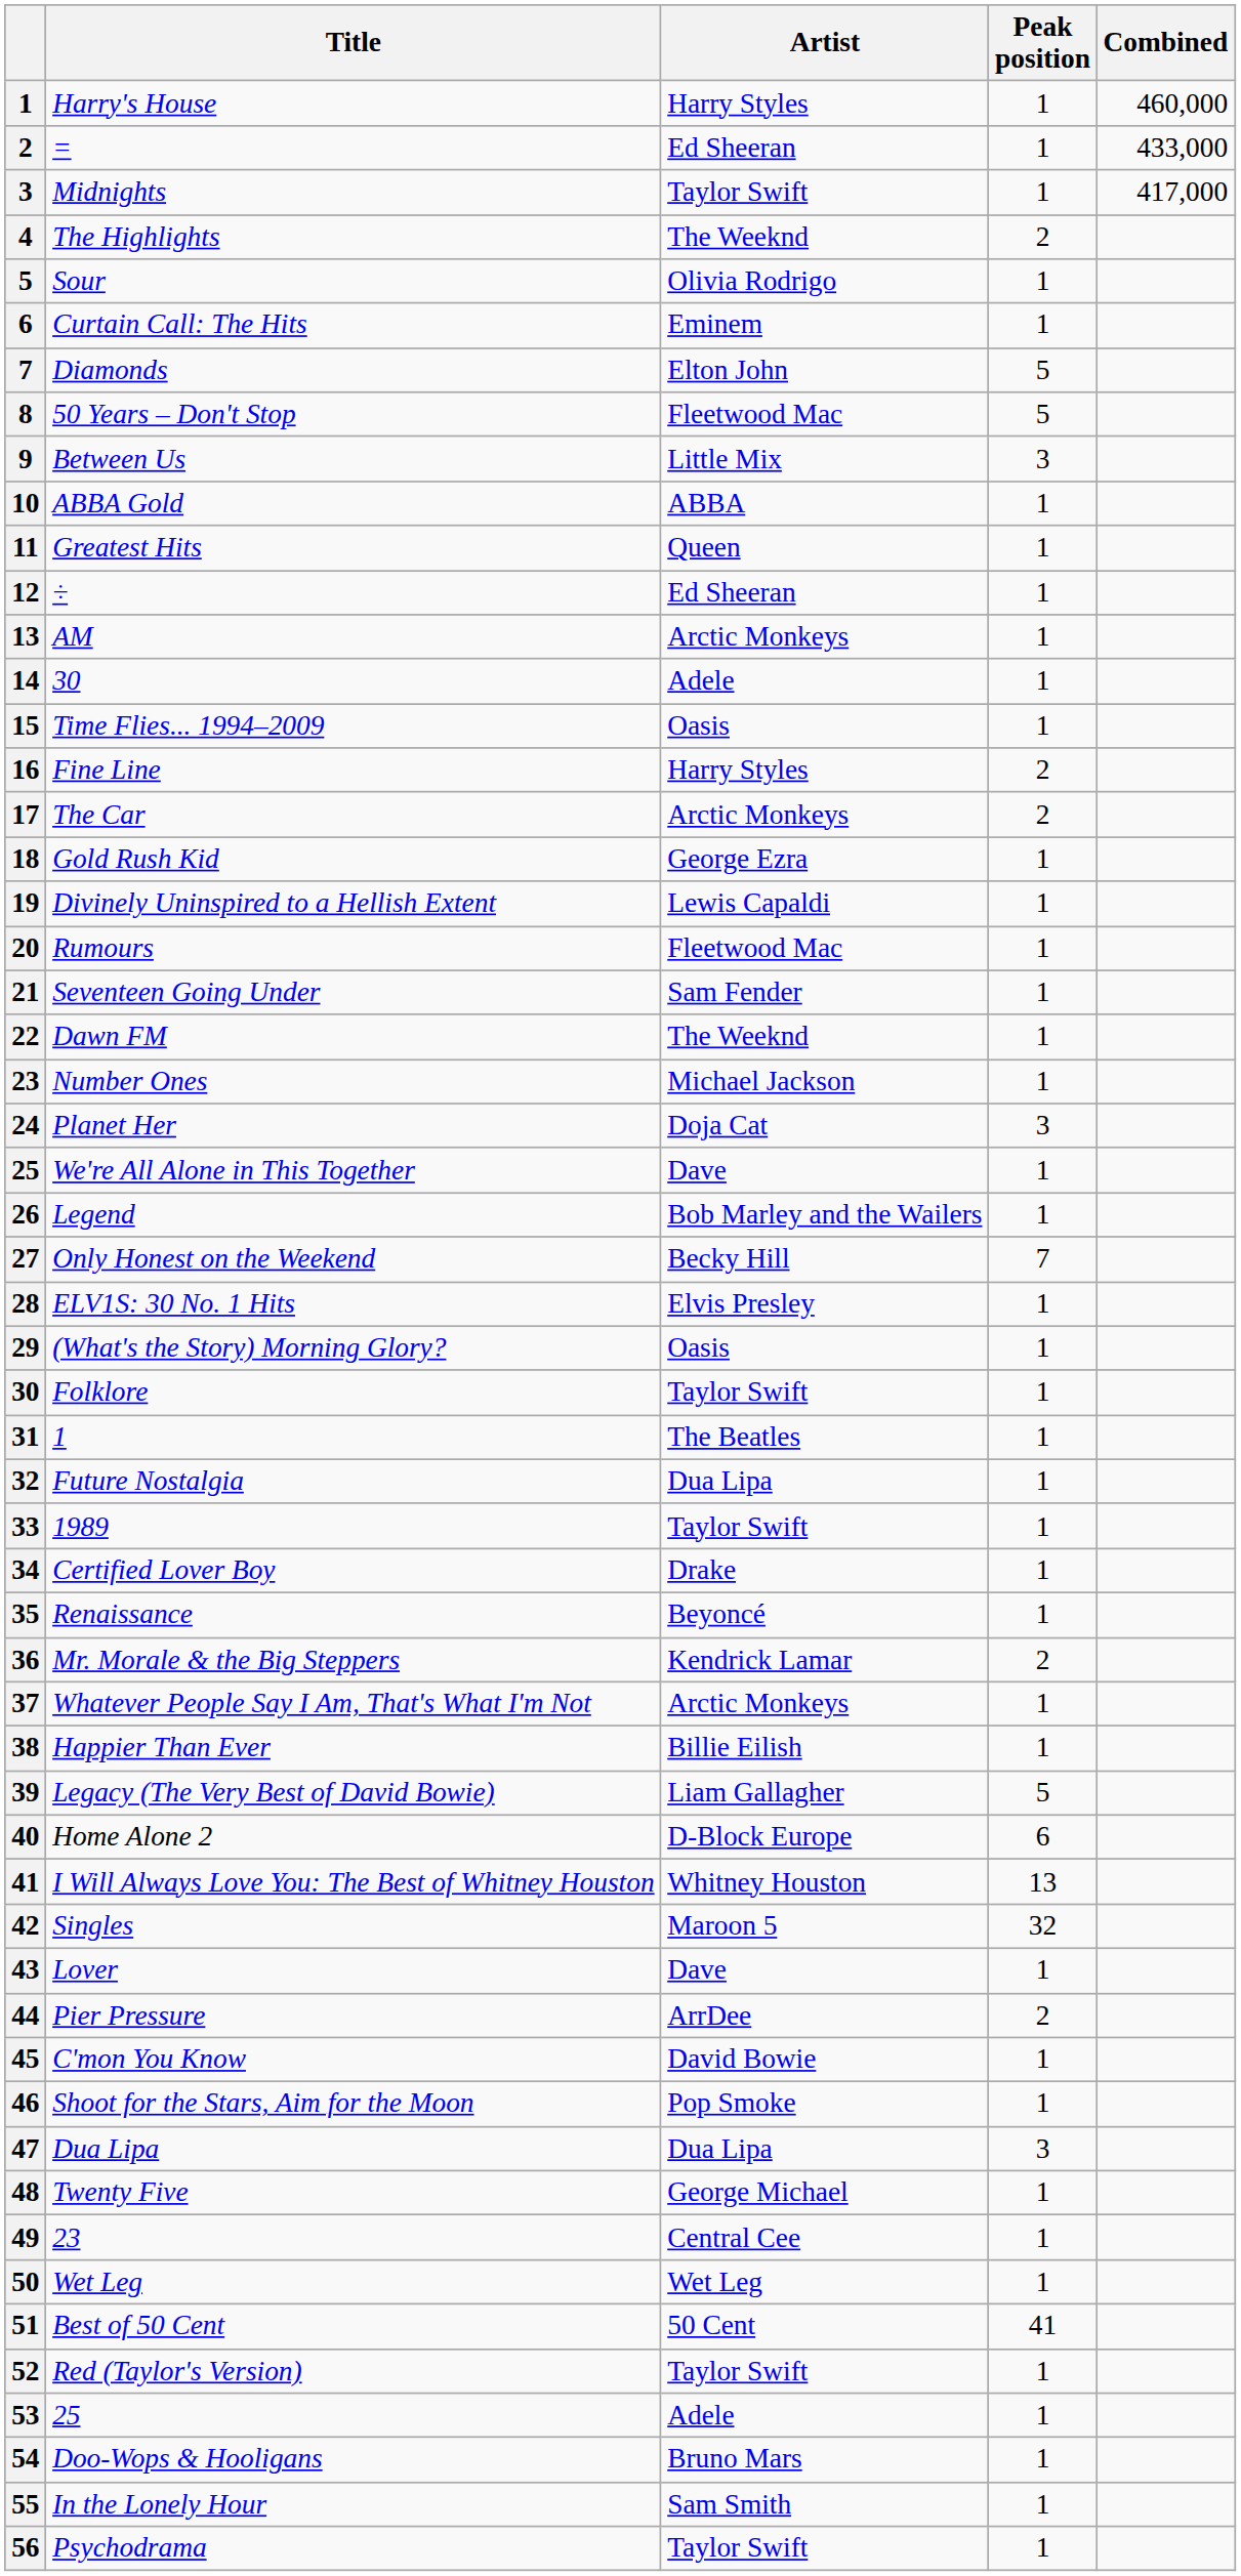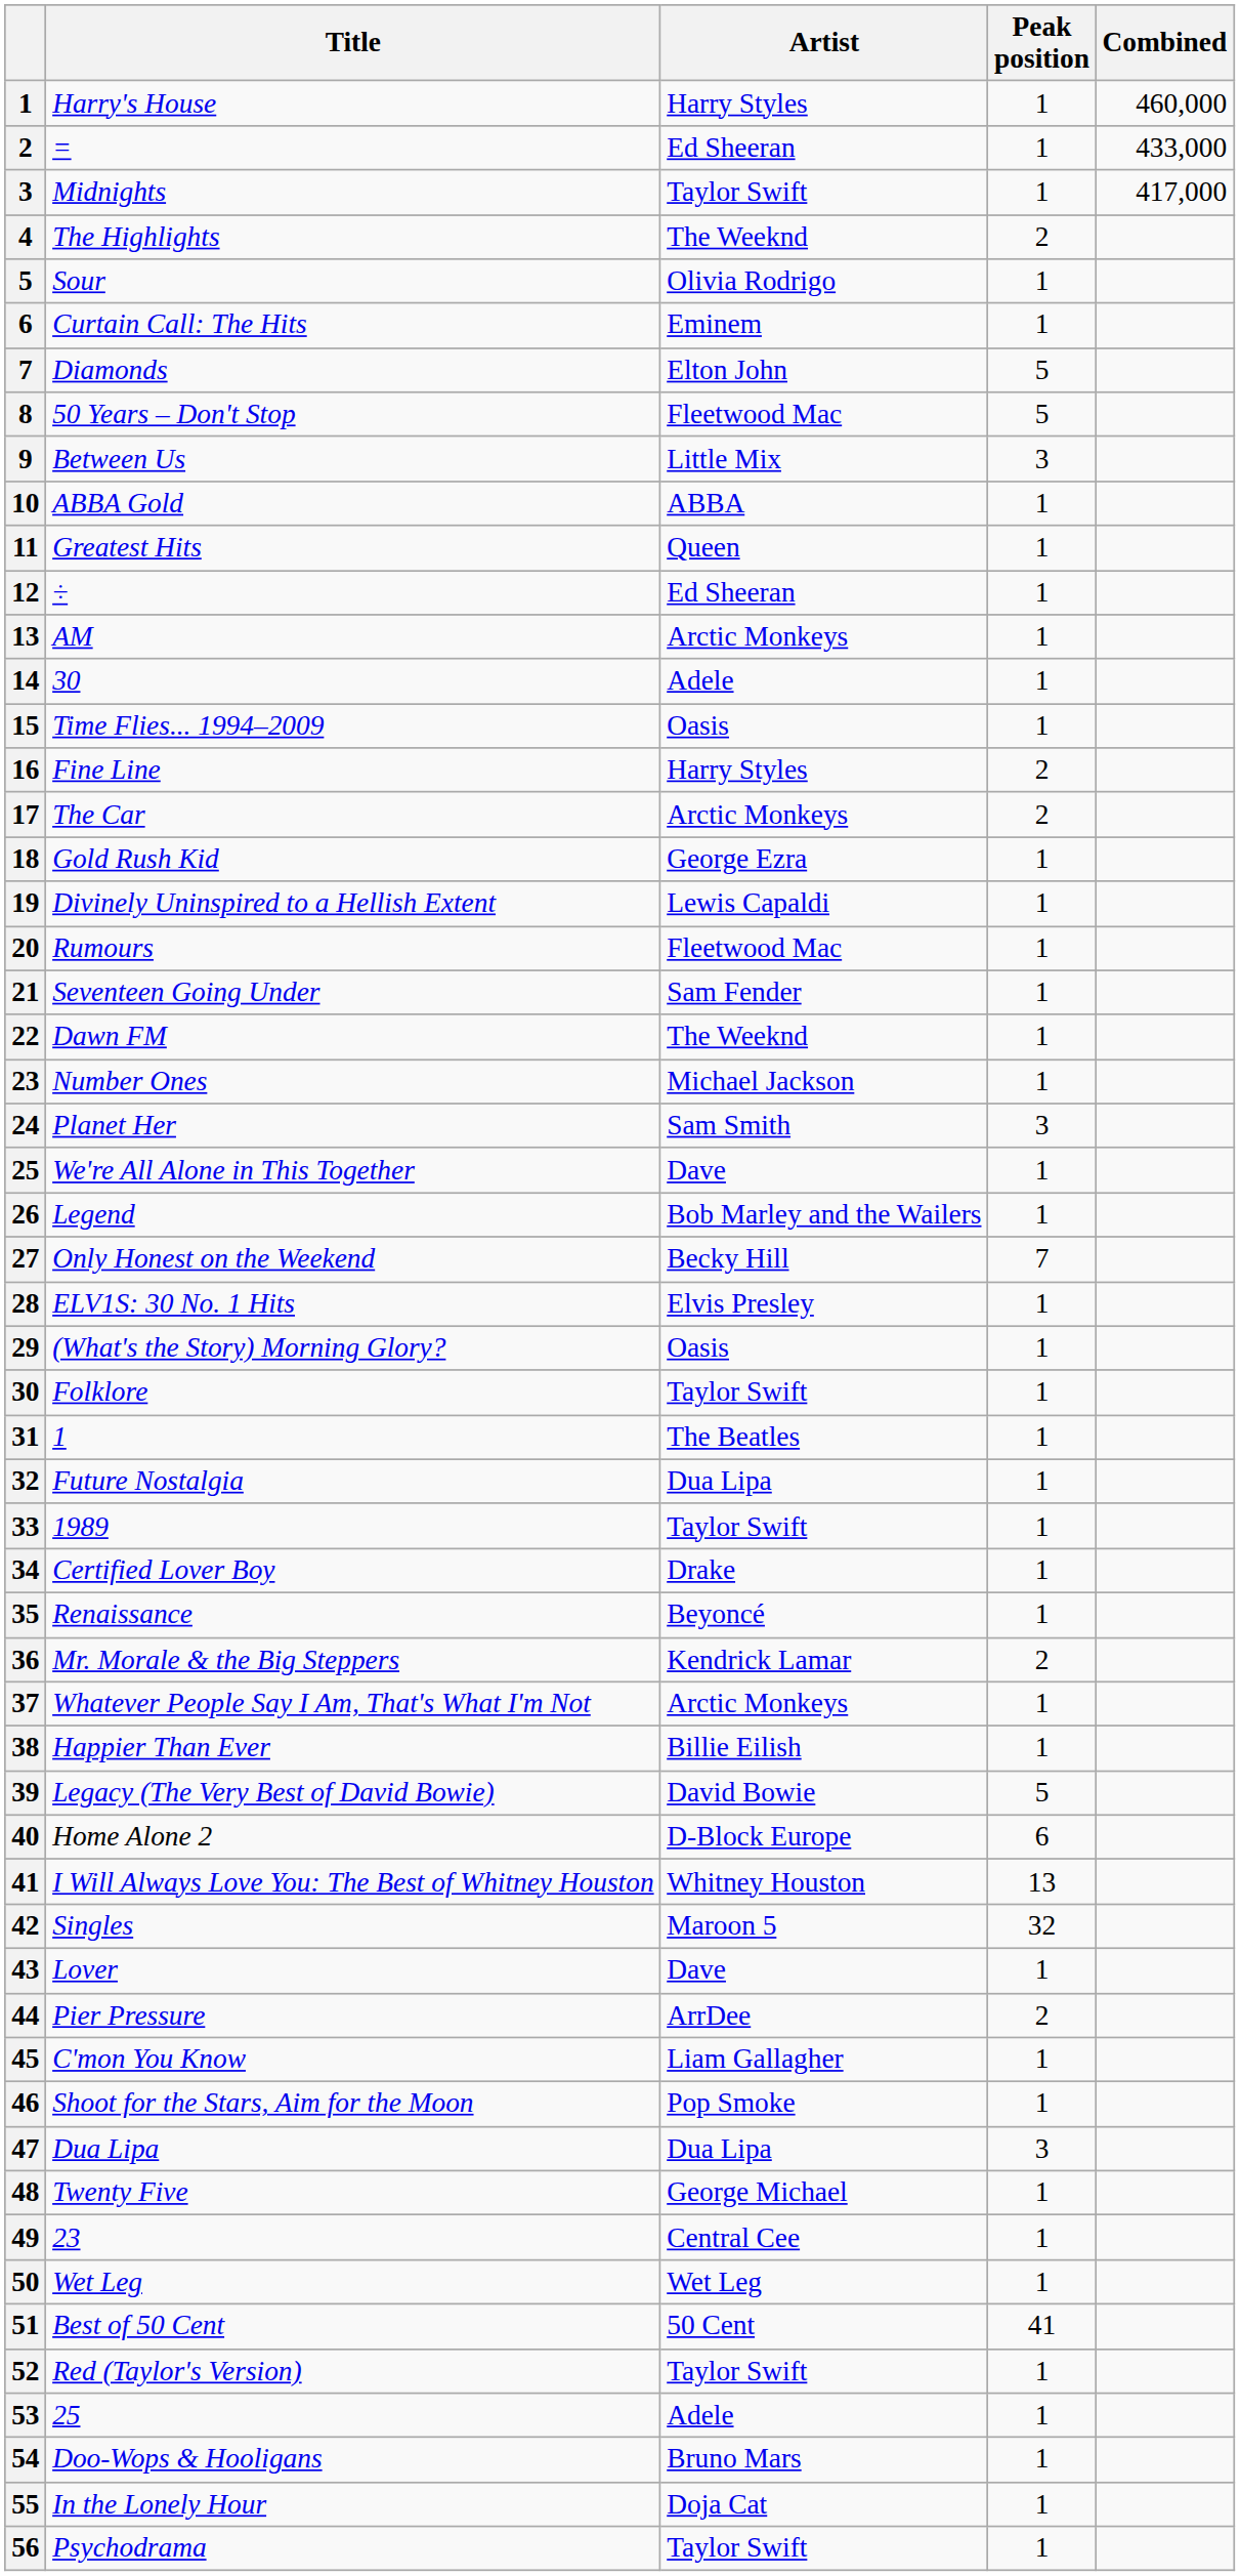Planet Her | Artist: Doja Cat -> Sam Smith
Legacy (The Very Best of David Bowie) | Artist: Liam Gallagher -> David Bowie
C'mon You Know | Artist: David Bowie -> Liam Gallagher
In the Lonely Hour | Artist: Sam Smith -> Doja Cat
